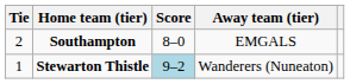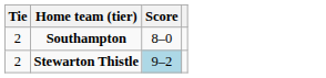- column: Away team (tier) | EMGALS | Wanderers (Nuneaton)
Stewarton Thistle | Tie: 1 -> 2
